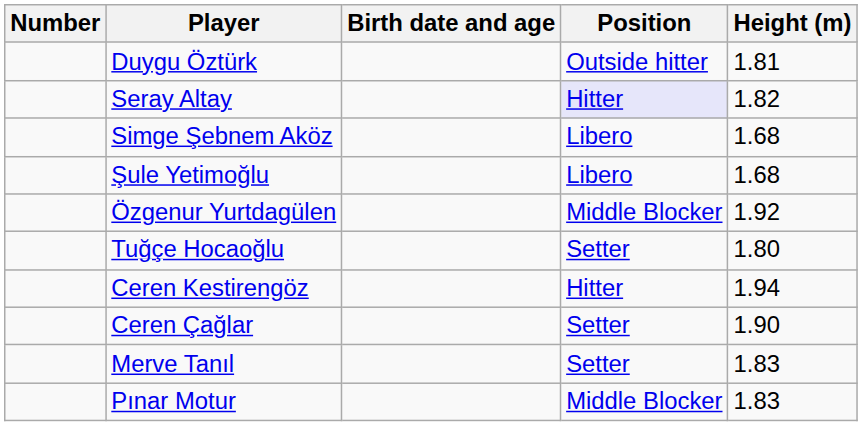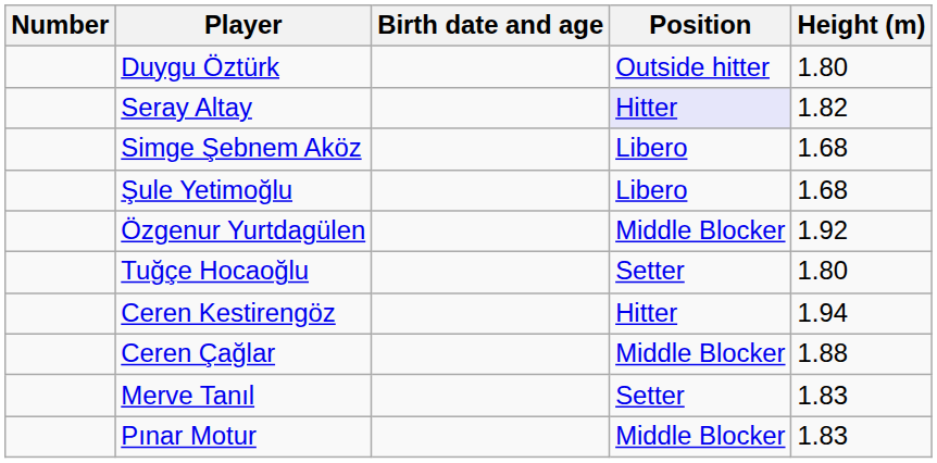Duygu Öztürk | Height (m): 1.81 -> 1.80
Ceren Çağlar | Position: Setter -> Middle Blocker
Ceren Çağlar | Height (m): 1.90 -> 1.88
